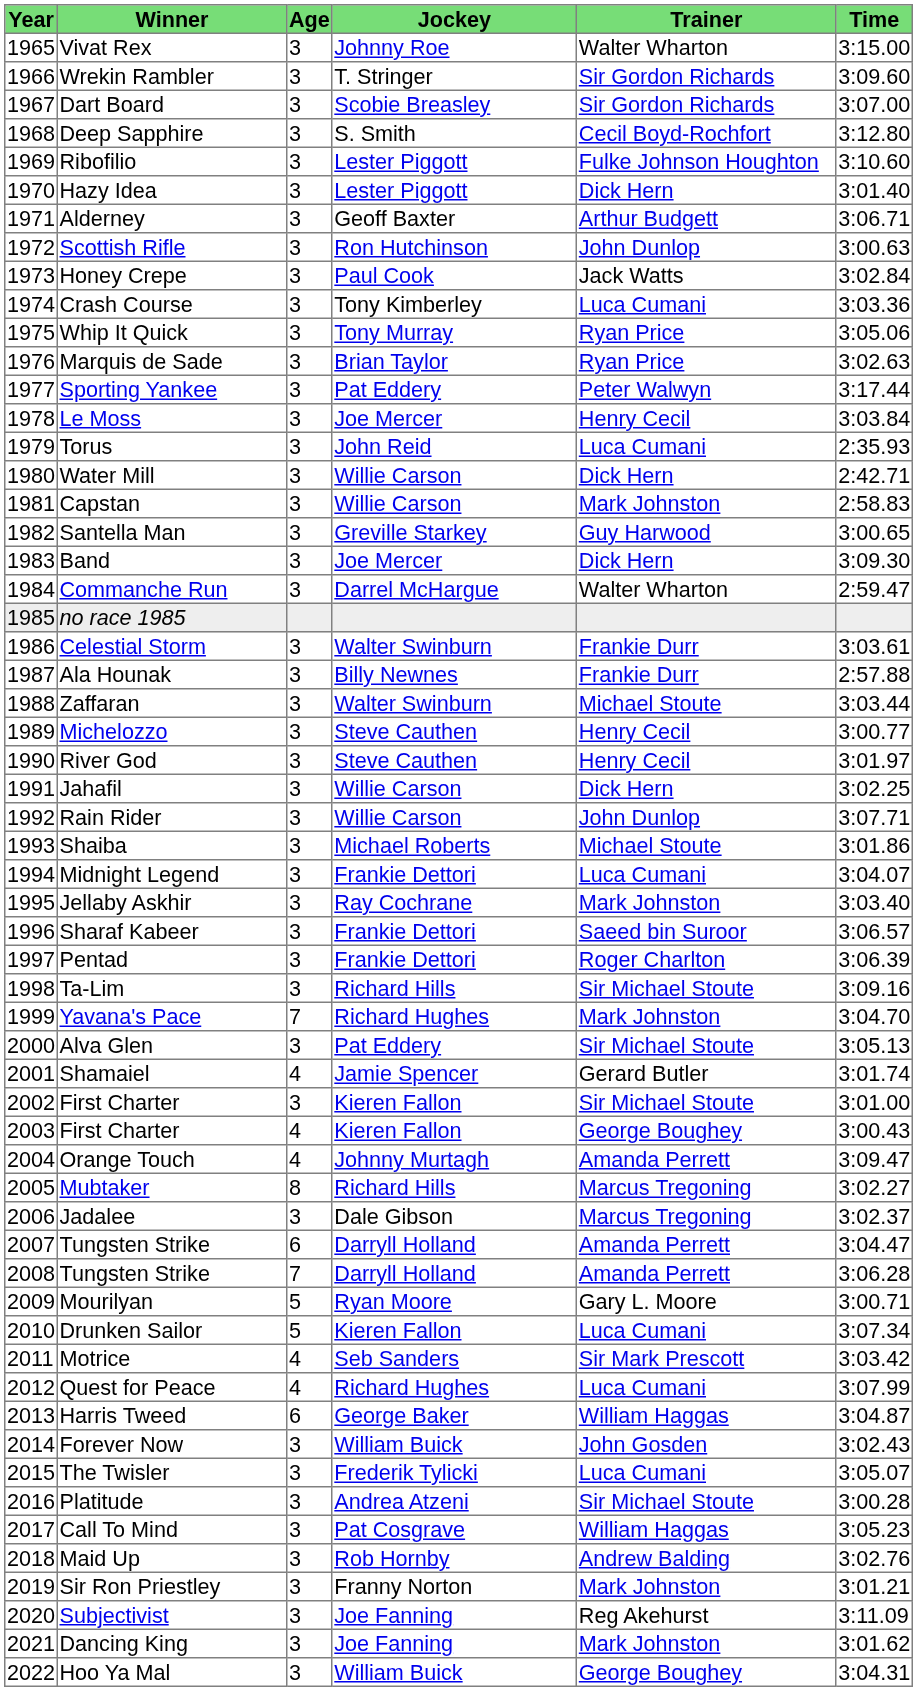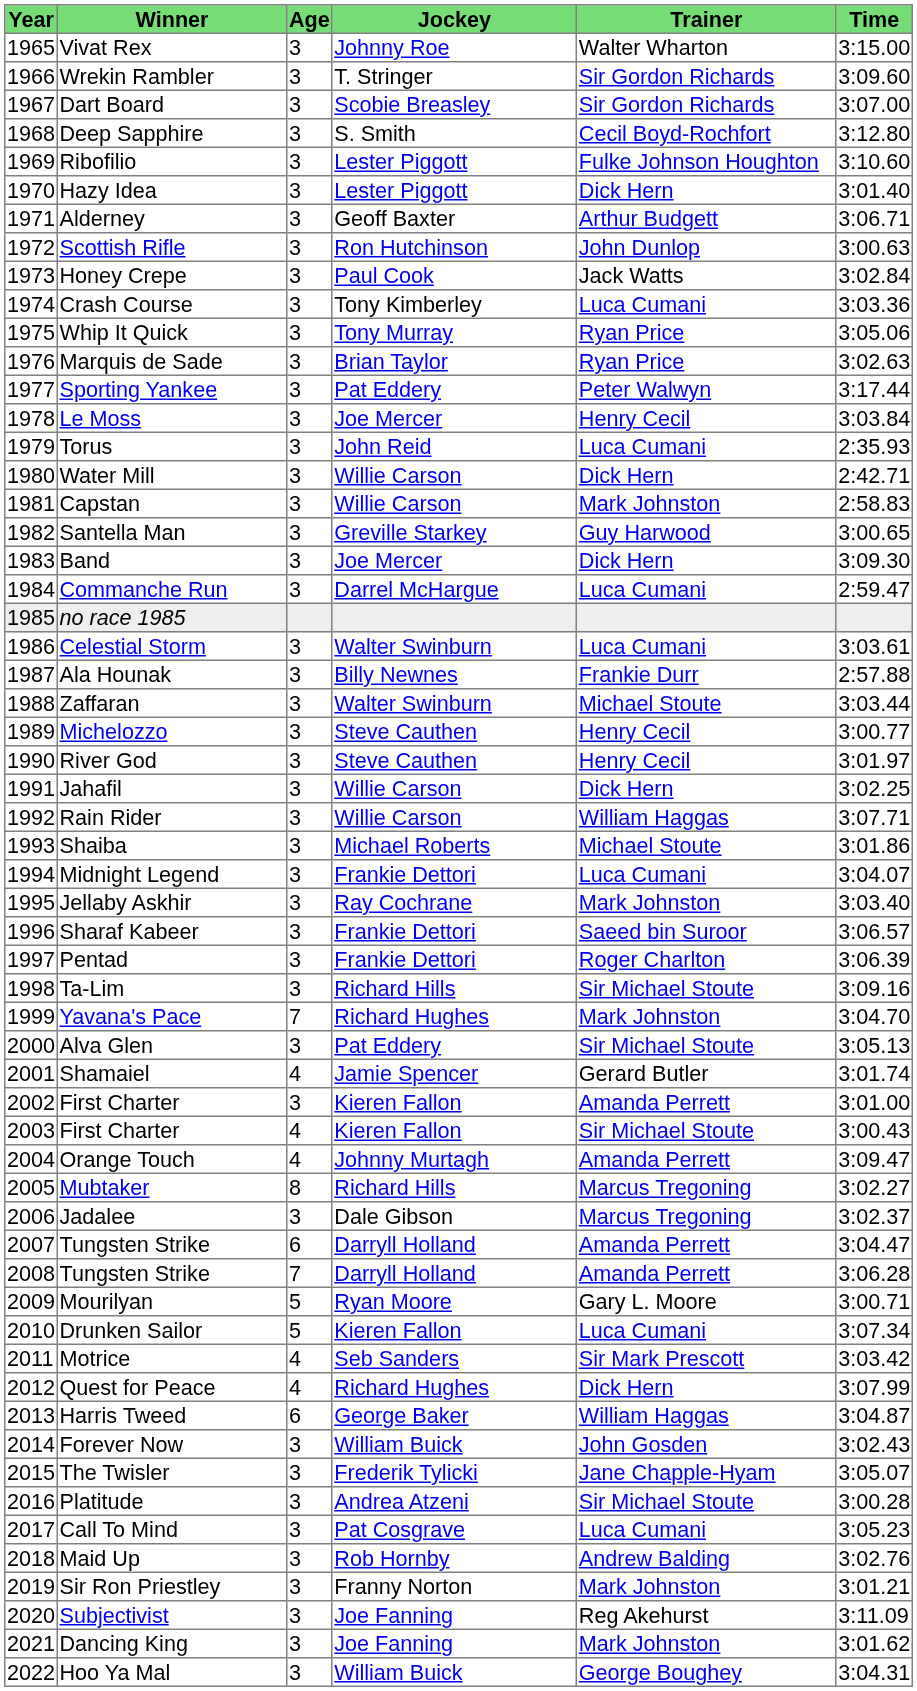Commanche Run | Trainer: Walter Wharton -> Luca Cumani
Celestial Storm | Trainer: Frankie Durr -> Luca Cumani
Rain Rider | Trainer: John Dunlop -> William Haggas
2002 / First Charter | Trainer: Sir Michael Stoute -> Amanda Perrett
2003 / First Charter | Trainer: George Boughey -> Sir Michael Stoute
Quest for Peace | Trainer: Luca Cumani -> Dick Hern
The Twisler | Trainer: Luca Cumani -> Jane Chapple-Hyam
Call To Mind | Trainer: William Haggas -> Luca Cumani
